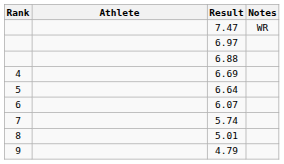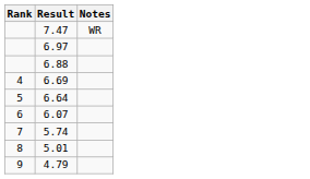- column: Athlete
